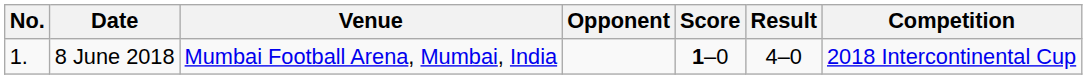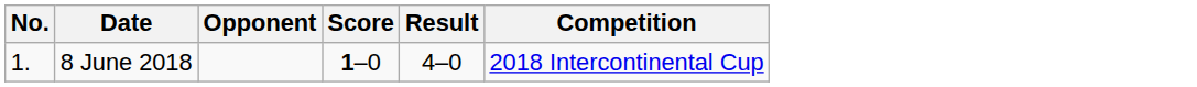- column: Venue | Mumbai Football Arena, Mumbai, India
